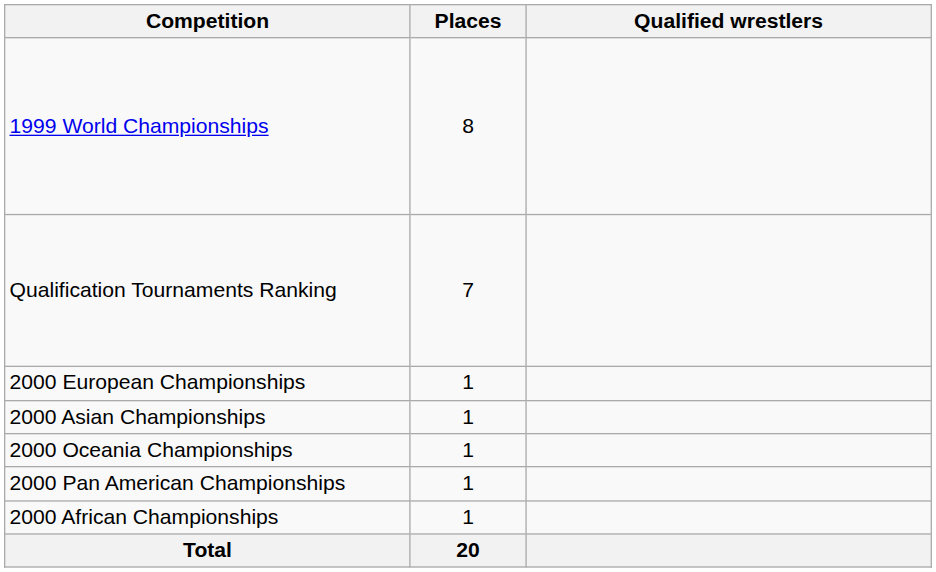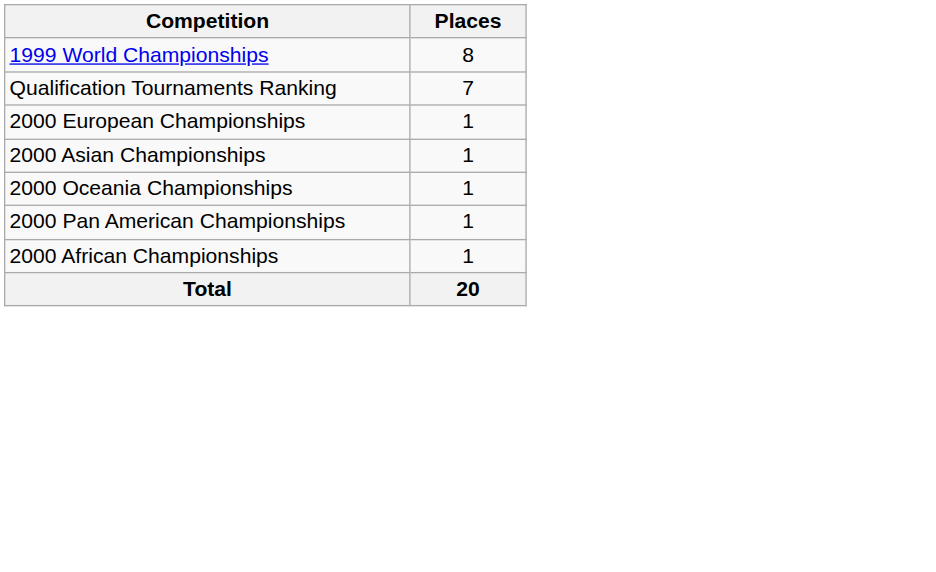- column: Qualified wrestlers
